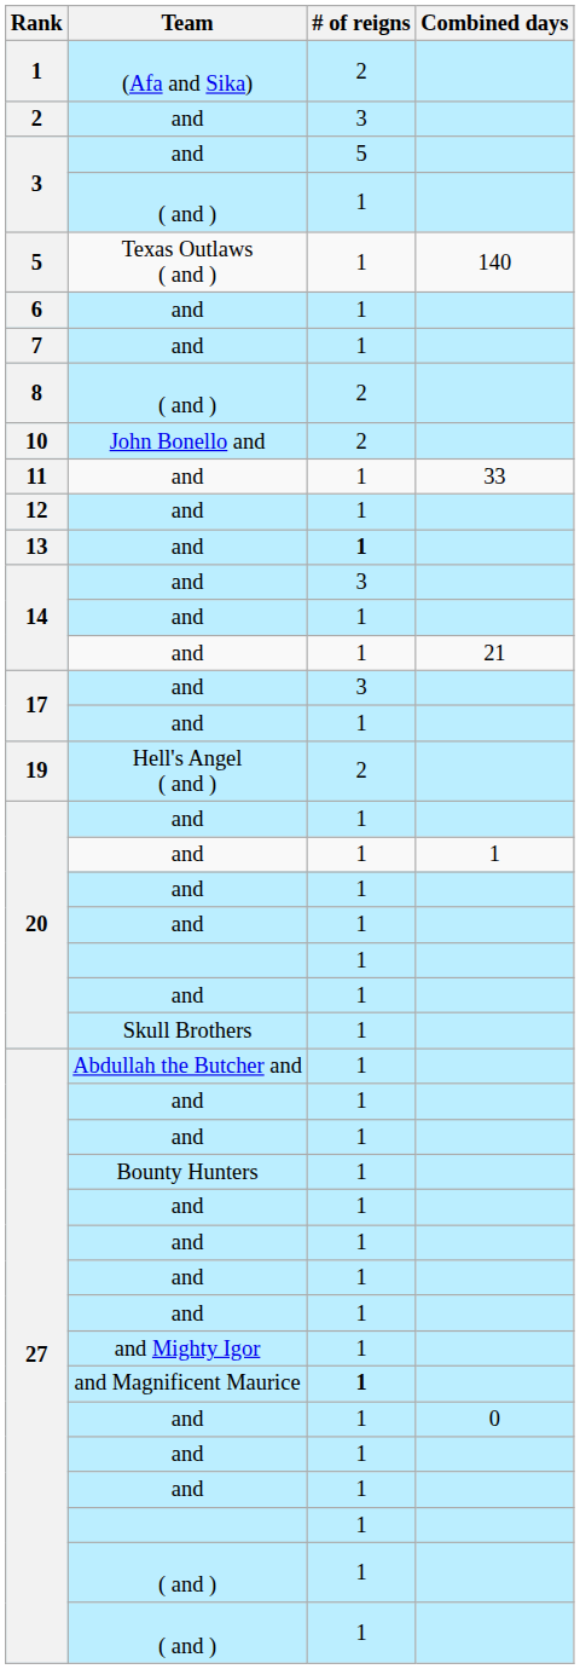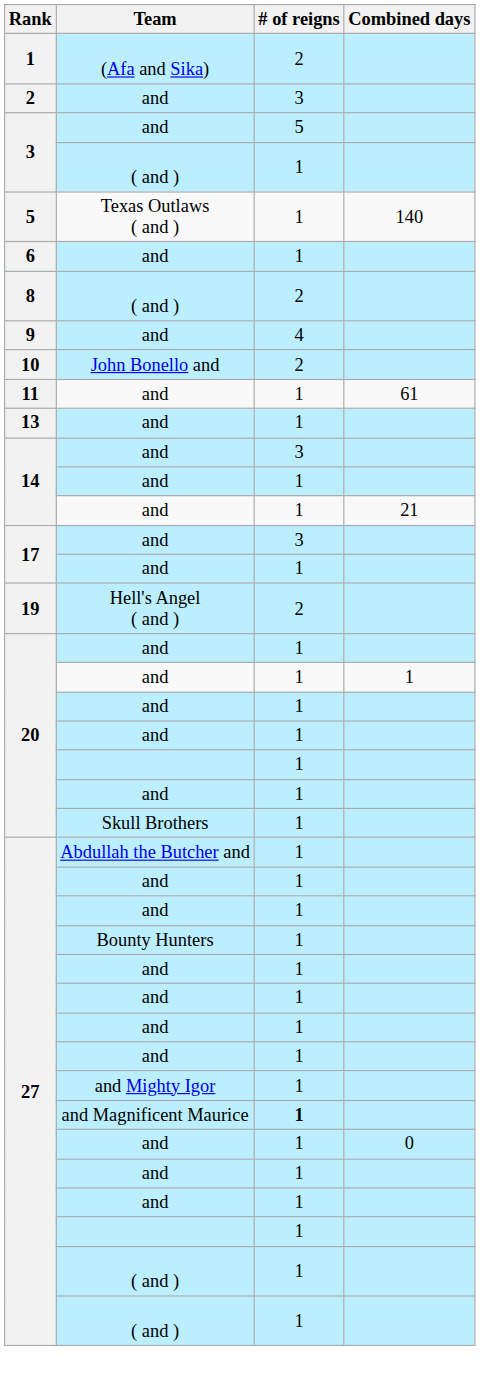- row: 7 | and | 1
+ row: 9 | and | 4
11 | Combined days: 33 -> 61
- row: 12 | and | 1
13 | # of reigns: bold -> normal
